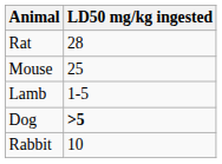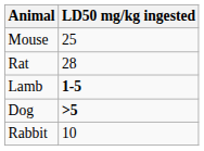rows swapped: Rat <-> Mouse
Lamb | LD50 mg/kg ingested: normal -> bold
